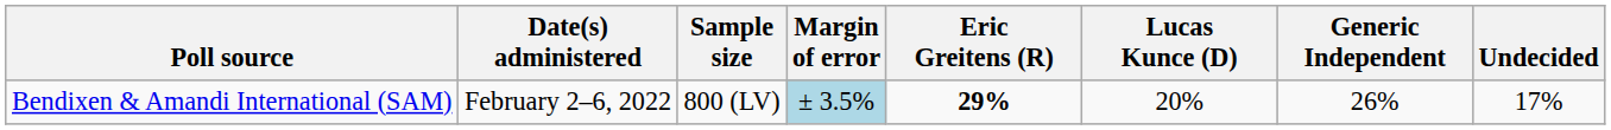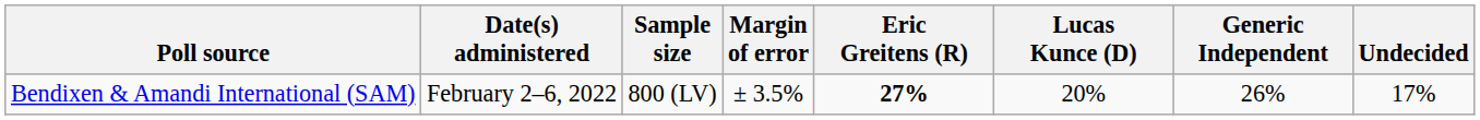Bendixen & Amandi International (SAM) | Margin of error: lightblue background -> no background
Bendixen & Amandi International (SAM) | Eric Greitens (R): 29% -> 27%
